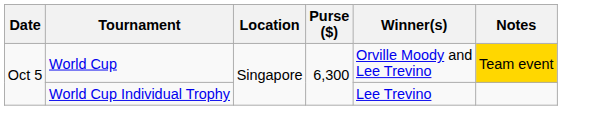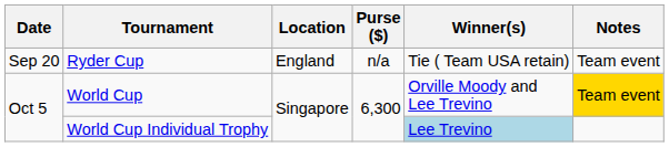+ row: Sep 20 | Ryder Cup | England | n/a | Tie ( Team USA retain) | Team event
World Cup Individual Trophy | Winner(s): no background -> lightblue background
